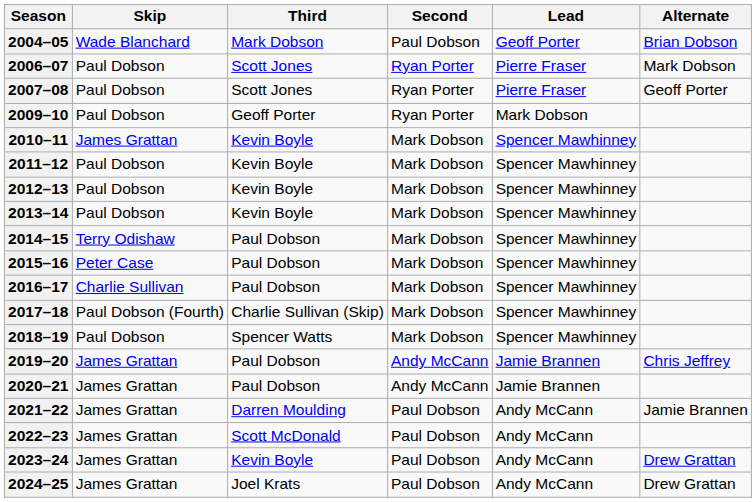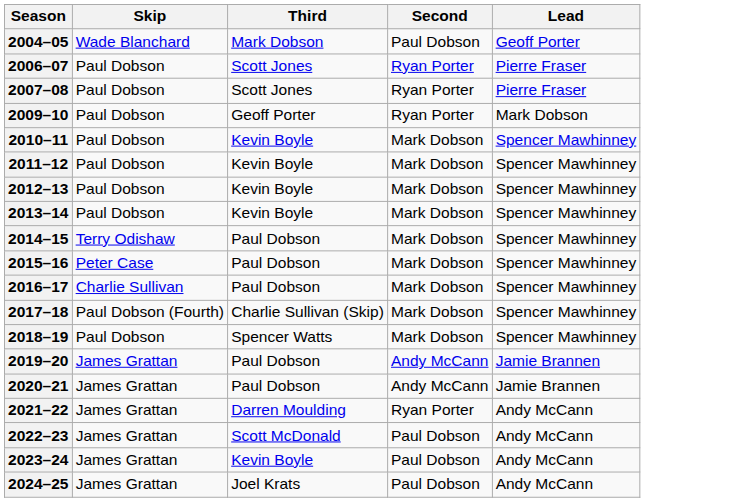- column: Alternate | Brian Dobson | Mark Dobson | Geoff Porter | Chris Jeffrey | Jamie Brannen | Drew Grattan | Drew Grattan
2010–11 | Skip: James Grattan -> Paul Dobson
2021–22 | Second: Paul Dobson -> Ryan Porter
